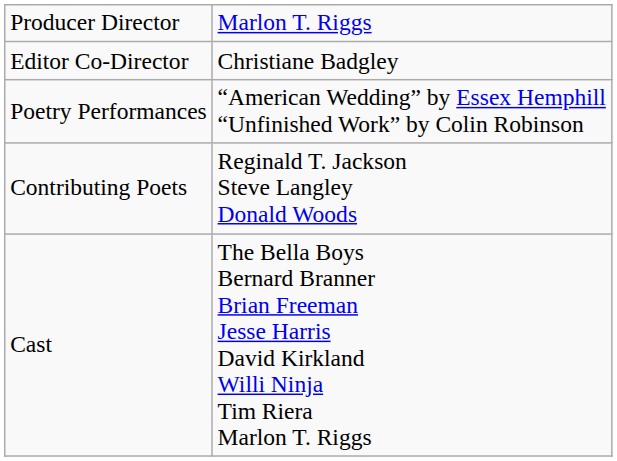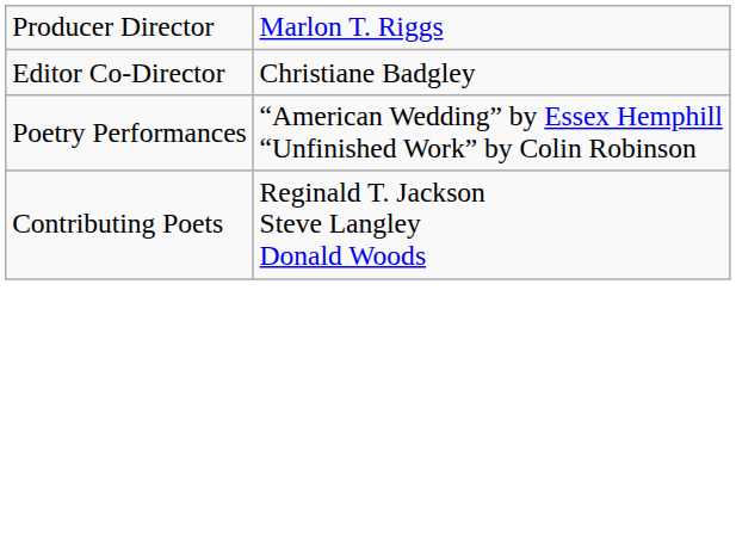- row: Cast | The Bella Boys Bernard Branner Brian Freeman Jesse Harris David Kirkland Willi Ninja Tim Riera Marlon T. Riggs
